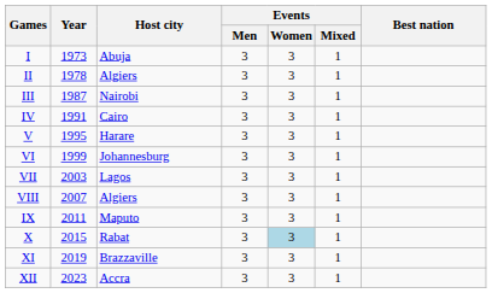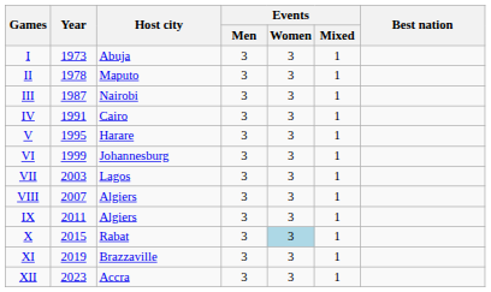II | Host city: Algiers -> Maputo
IX | Host city: Maputo -> Algiers
